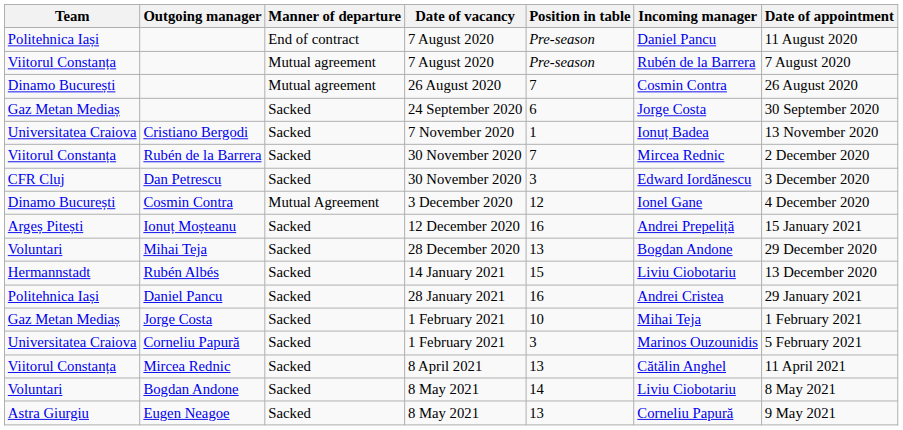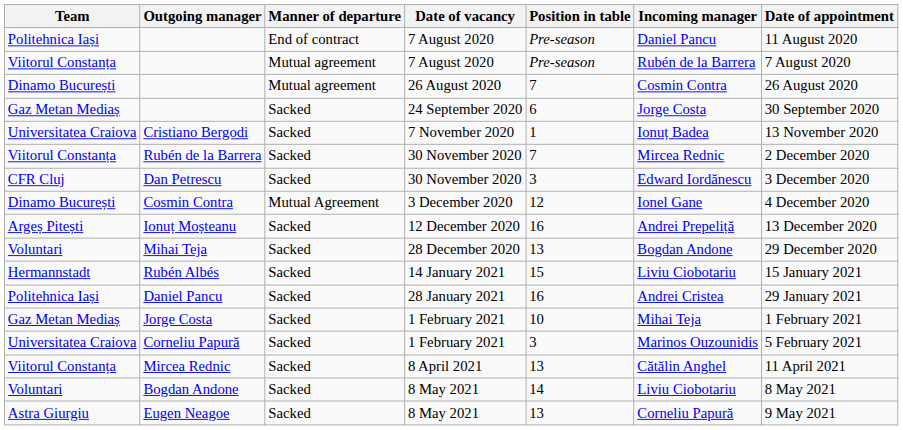Ionuț Moșteanu | Date of appointment: 15 January 2021 -> 13 December 2020
Rubén Albés | Date of appointment: 13 December 2020 -> 15 January 2021
